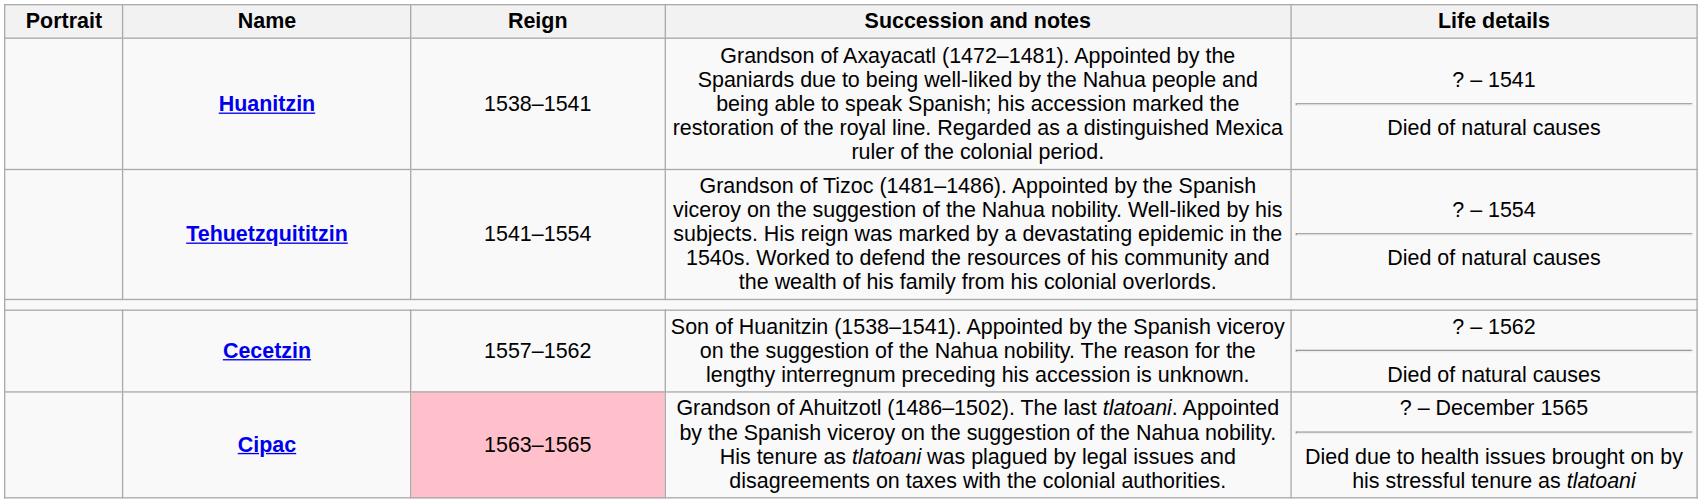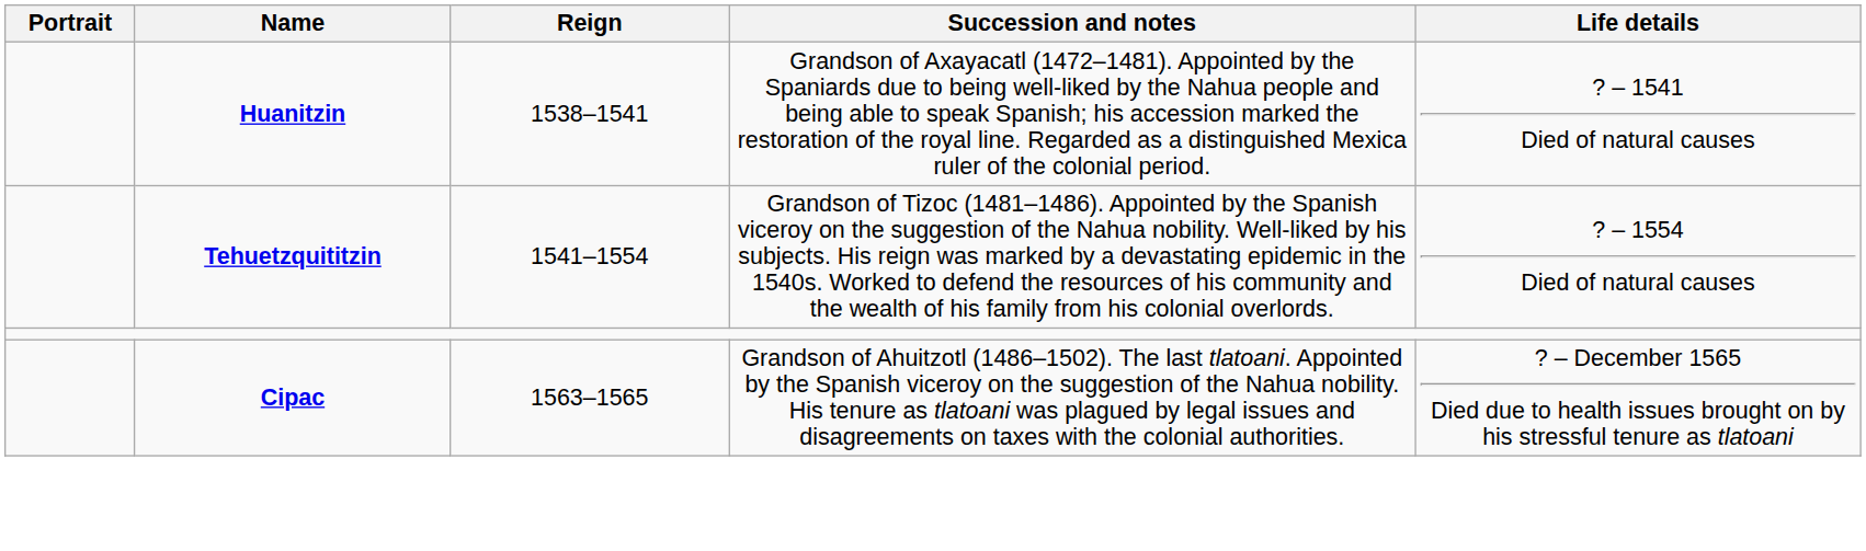- row: Cecetzin | 1557–1562 | Son of Huanitzin (1538–1541). Appointed by the Spanish viceroy on the suggestion of the Nahua nobility. The reason for the lengthy interregnum preceding his accession is unknown. | ? – 1562 Died of natural causes
Cipac | Reign: pink background -> no background
